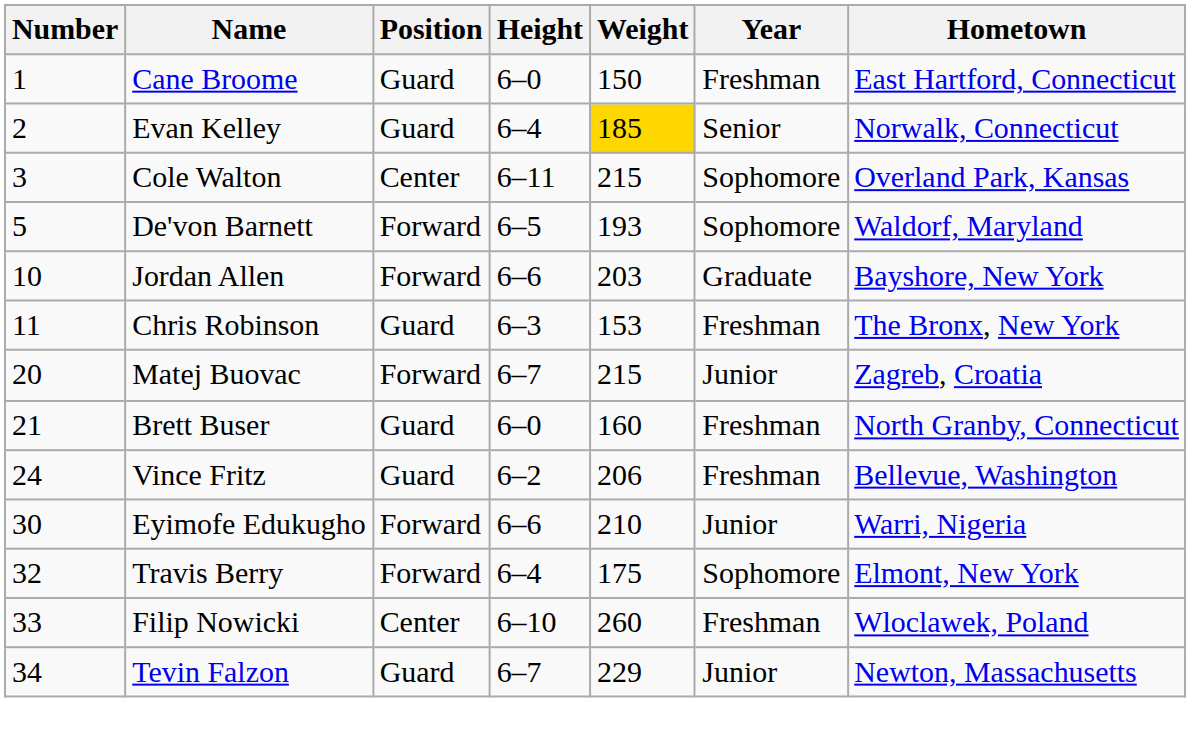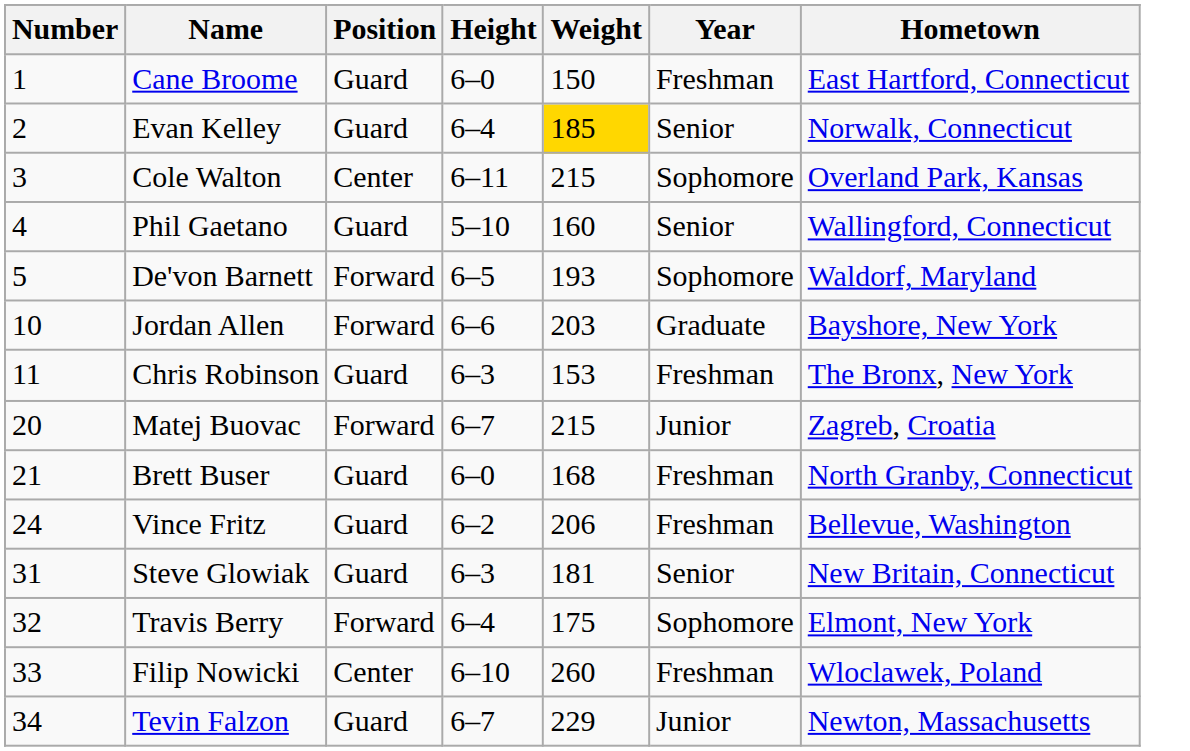+ row: 4 | Phil Gaetano | Guard | 5–10 | 160 | Senior | Wallingford, Connecticut
Brett Buser | Weight: 160 -> 168
- row: 30 | Eyimofe Edukugho | Forward | 6–6 | 210 | Junior | Warri, Nigeria
+ row: 31 | Steve Glowiak | Guard | 6–3 | 181 | Senior | New Britain, Connecticut
